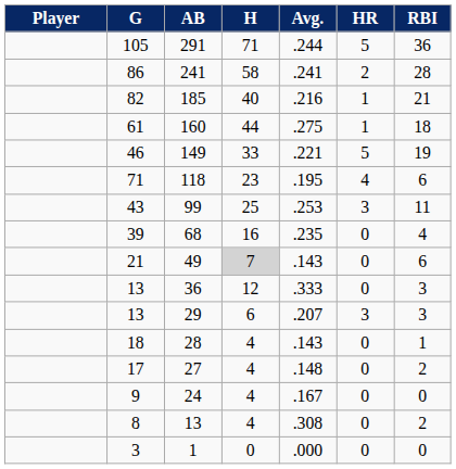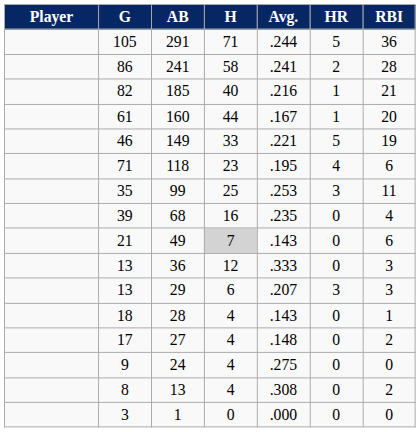160 | Avg.: .275 -> .167
160 | RBI: 18 -> 20
99 | G: 43 -> 35
24 | Avg.: .167 -> .275
